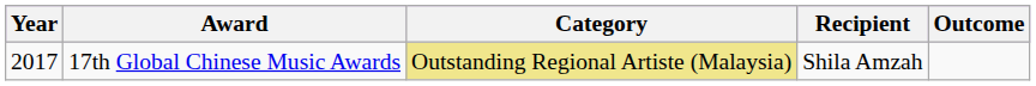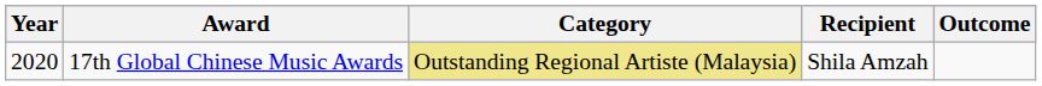17th Global Chinese Music Awards | Year: 2017 -> 2020
